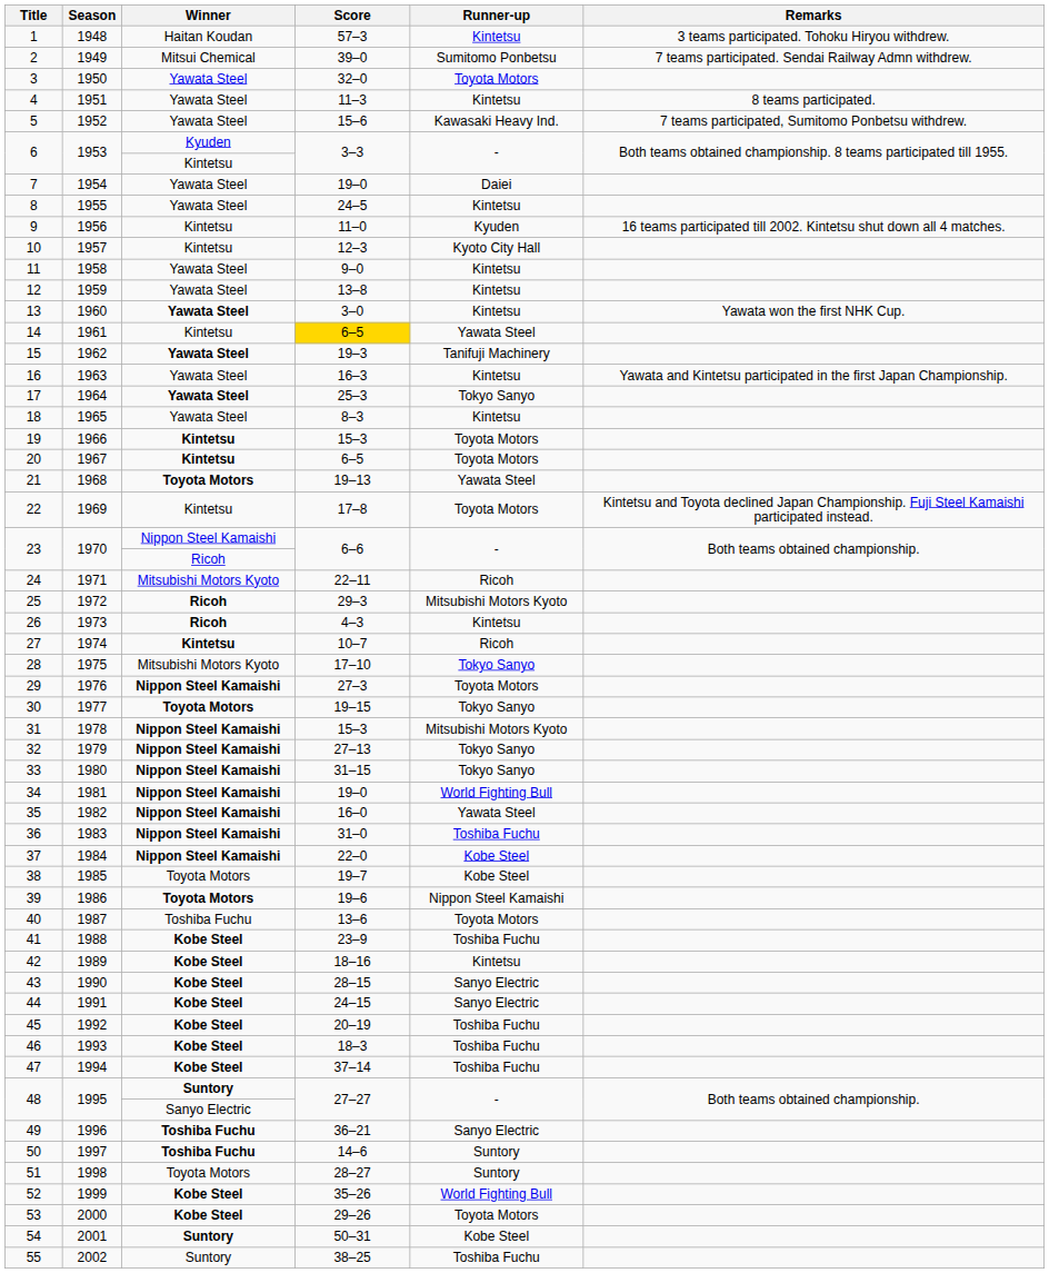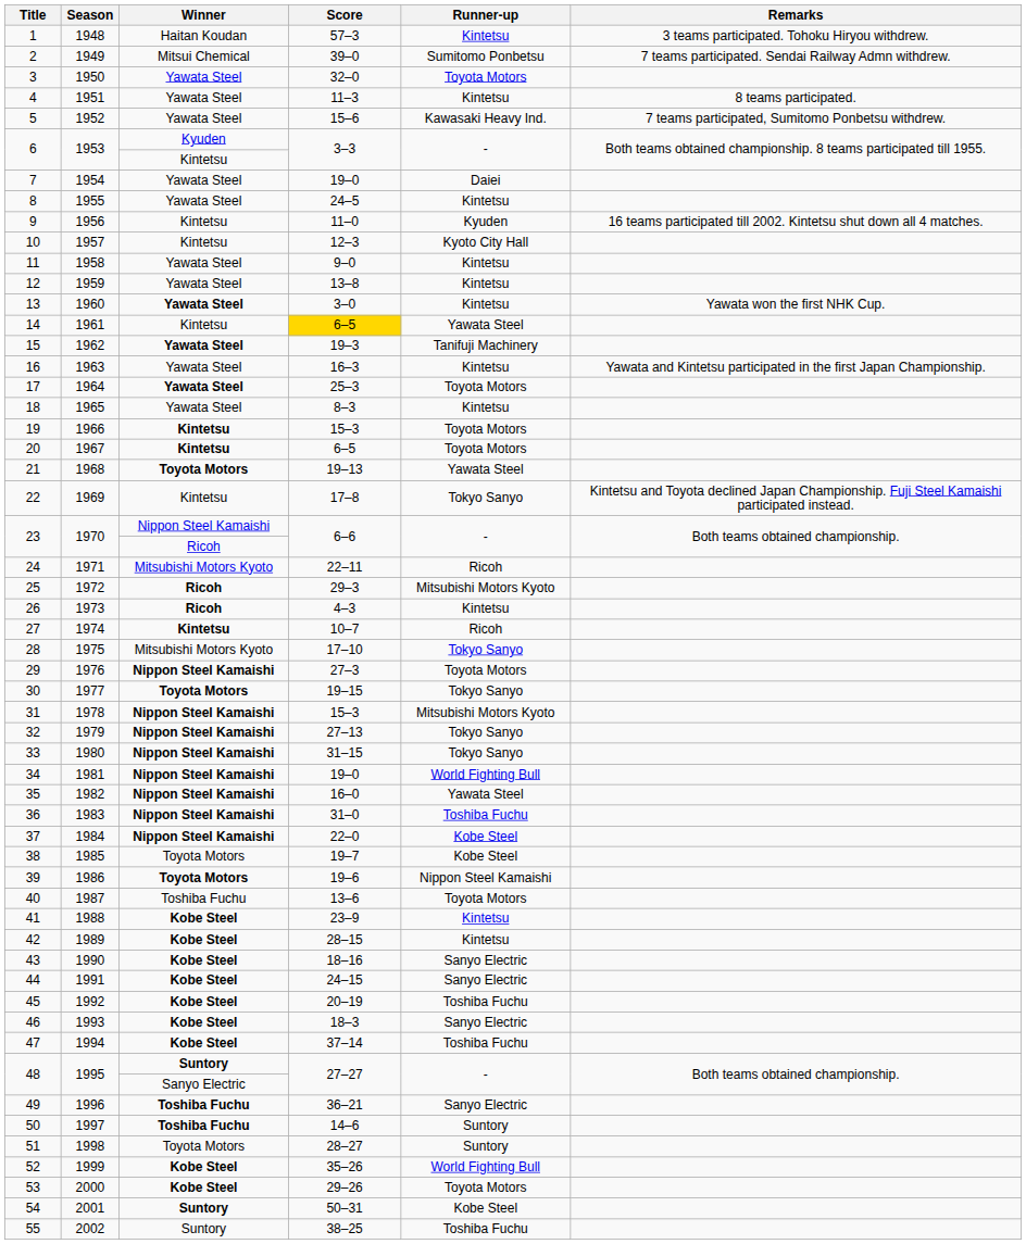17 | Runner-up: Tokyo Sanyo -> Toyota Motors
22 | Runner-up: Toyota Motors -> Tokyo Sanyo
41 | Runner-up: Toshiba Fuchu -> Kintetsu
42 | Score: 18–16 -> 28–15
43 | Score: 28–15 -> 18–16
46 | Runner-up: Toshiba Fuchu -> Sanyo Electric
